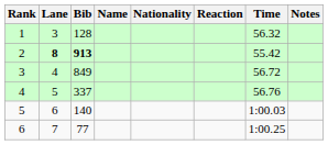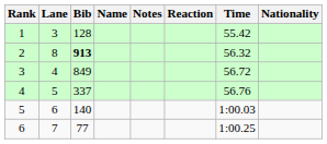columns swapped: Nationality <-> Notes
1 | Time: 56.32 -> 55.42
2 | Lane: bold -> normal
2 | Time: 55.42 -> 56.32
